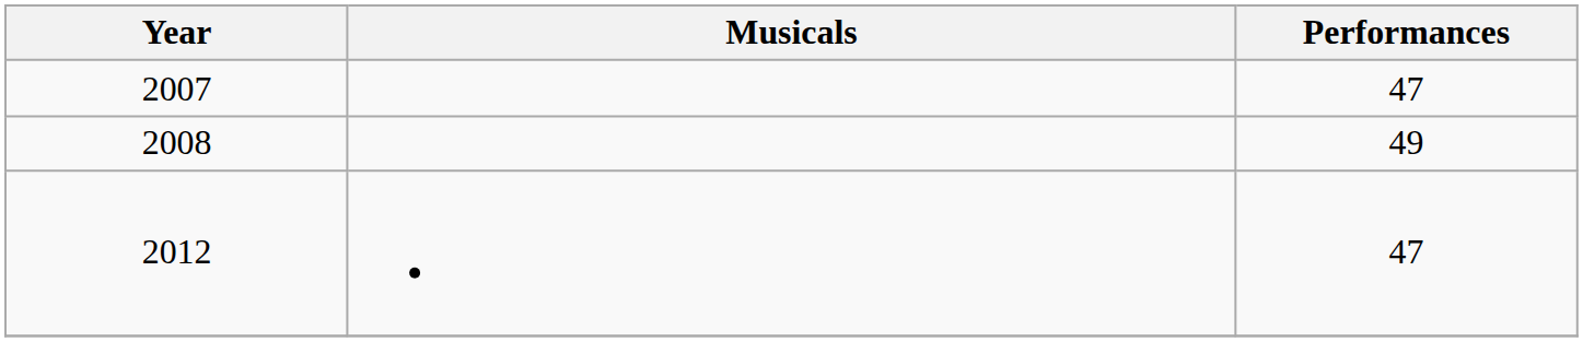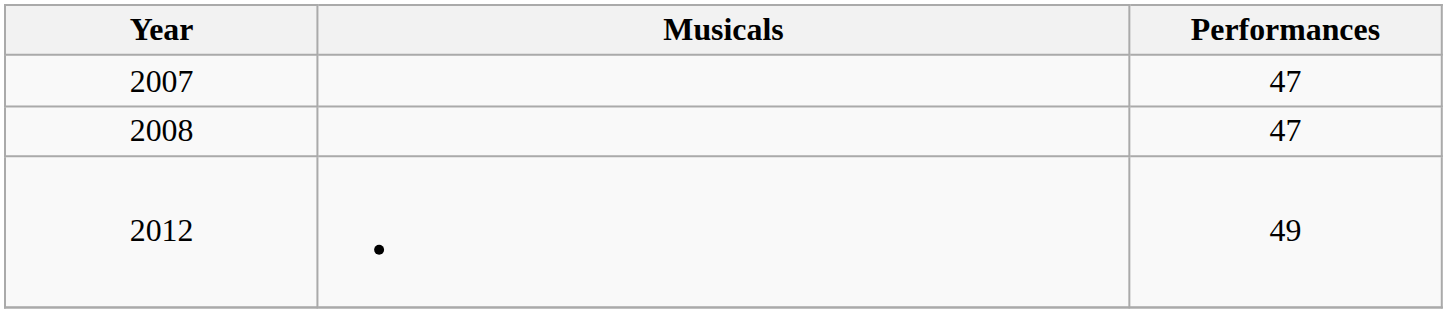2008 | Performances: 49 -> 47
2012 | Performances: 47 -> 49
